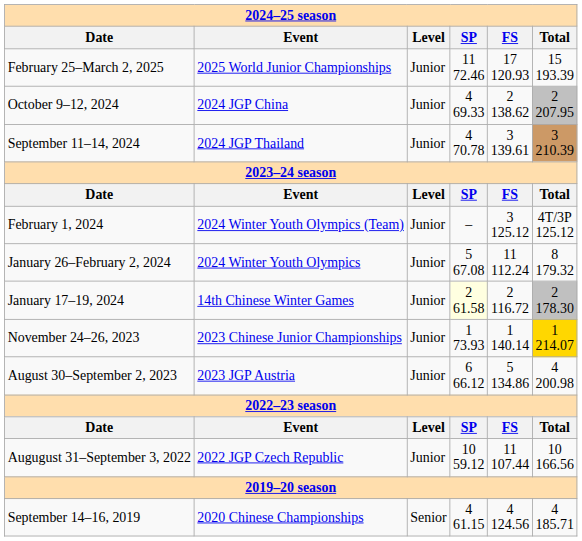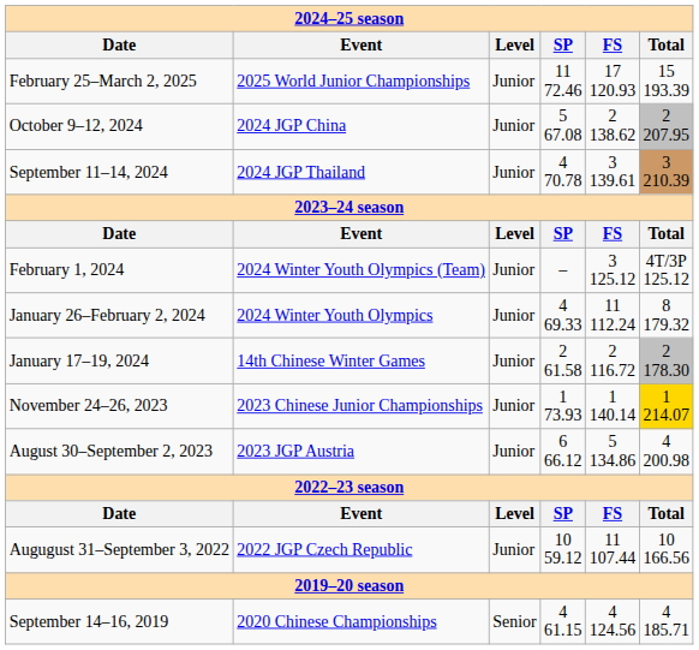October 9–12, 2024 | column 4: 4 69.33 -> 5 67.08
January 26–February 2, 2024 | column 4: 5 67.08 -> 4 69.33
January 17–19, 2024 | column 4: lightyellow background -> no background
